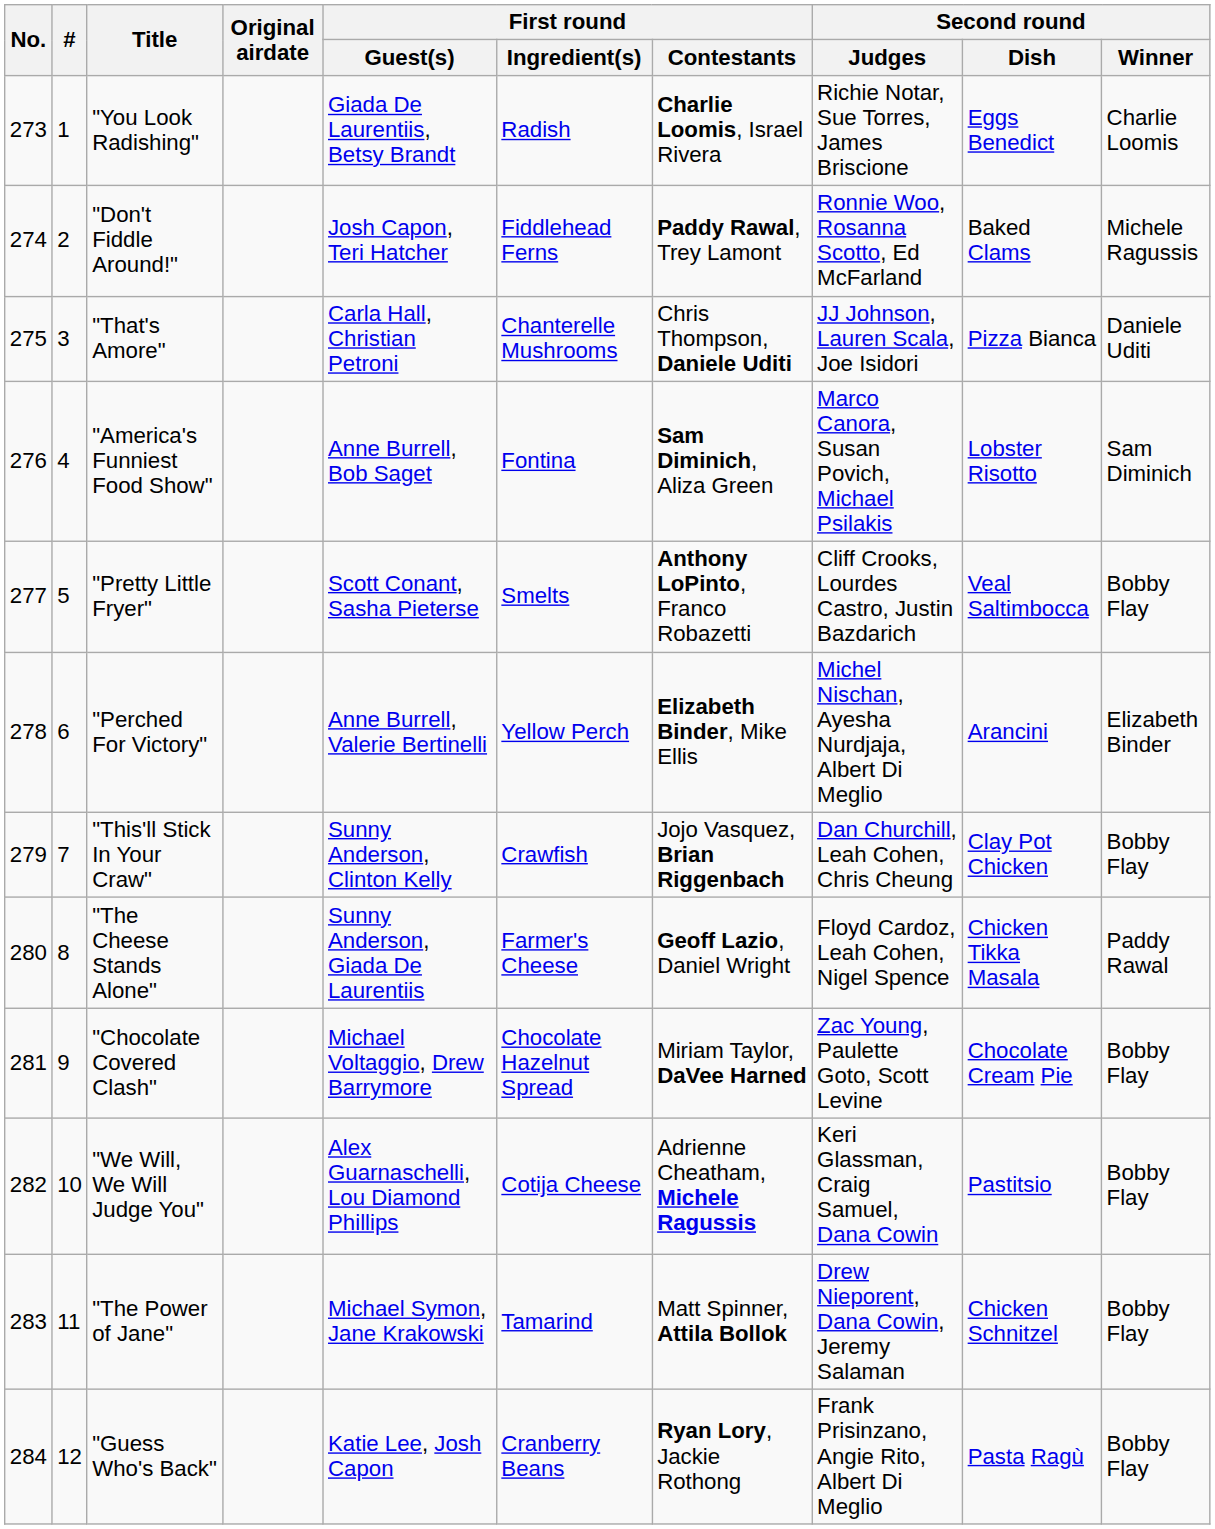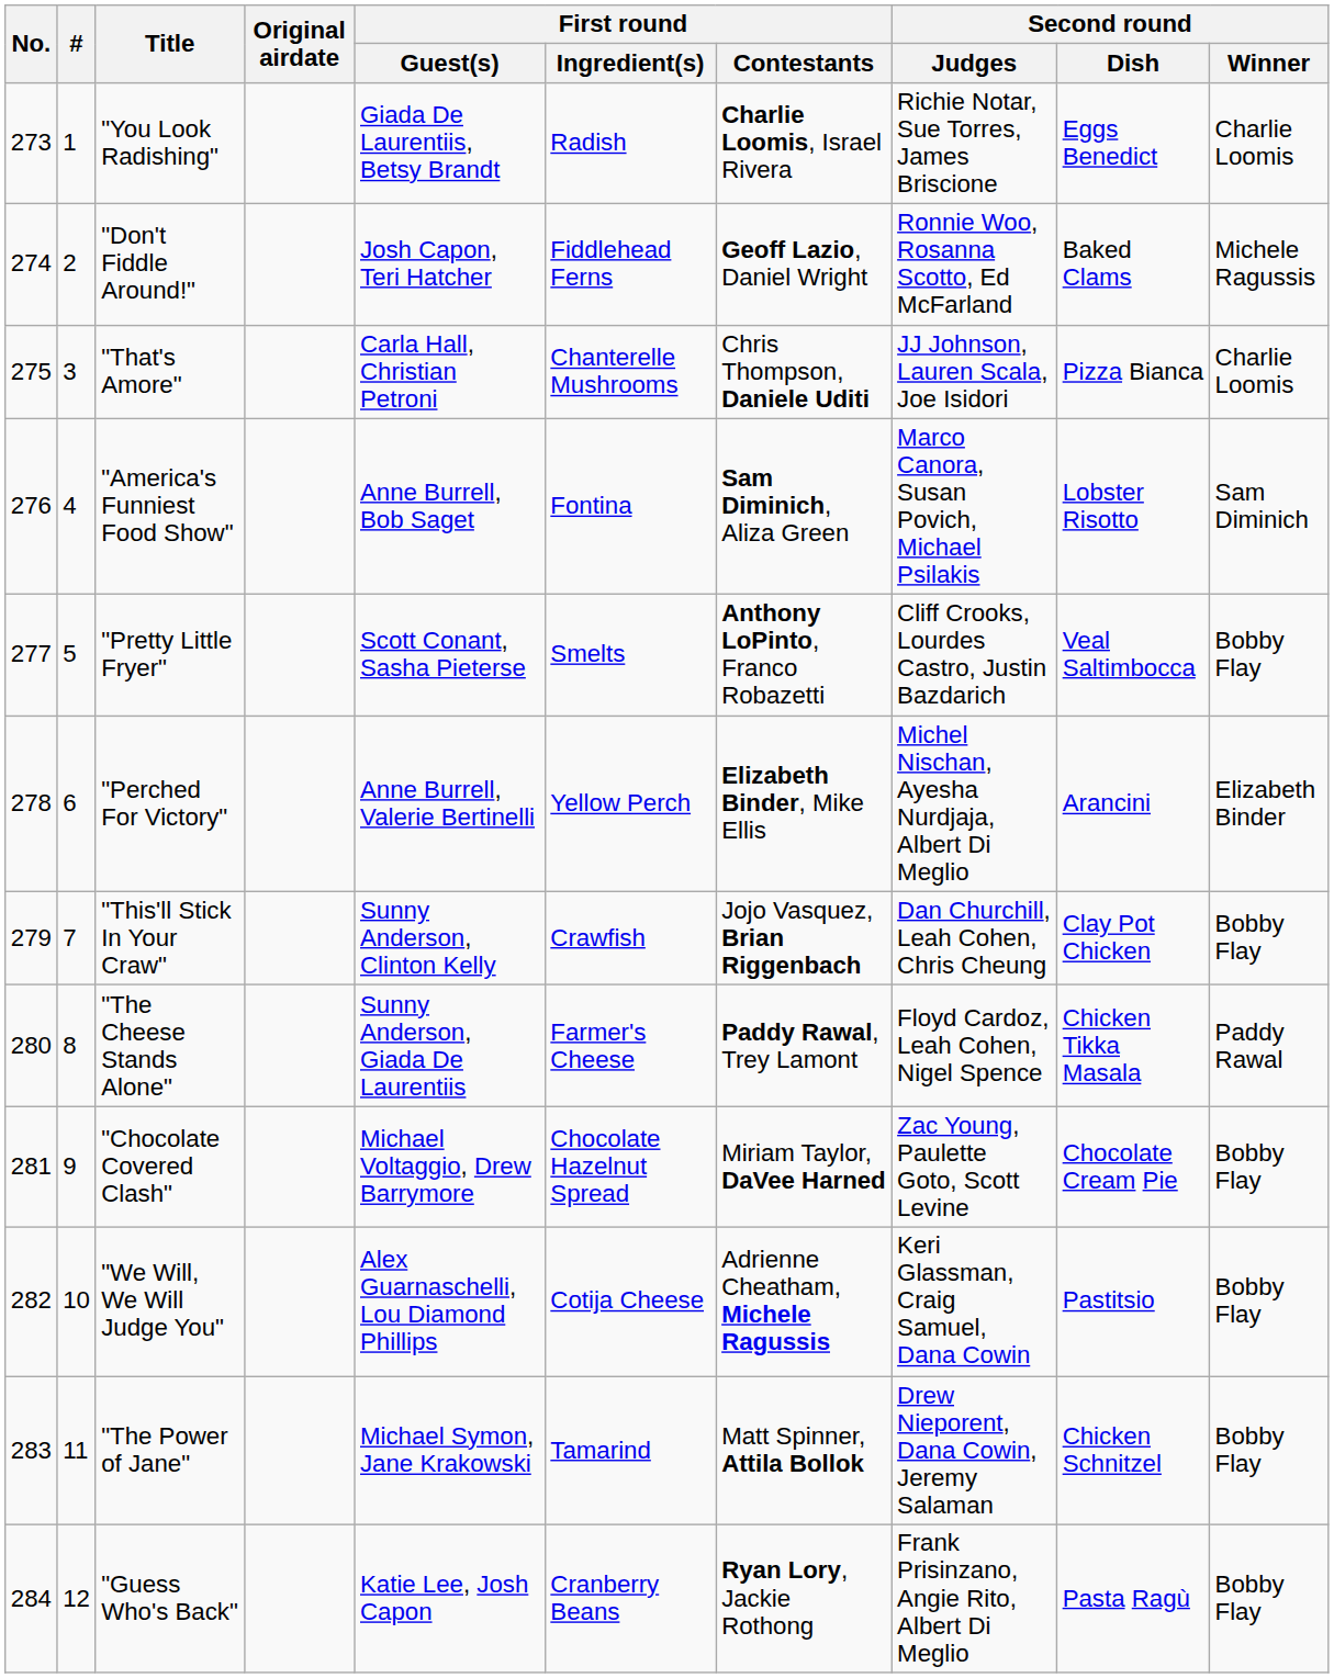"Don't Fiddle Around!" | First round / Contestants: Paddy Rawal, Trey Lamont -> Geoff Lazio, Daniel Wright
"That's Amore" | Second round / Winner: Daniele Uditi -> Charlie Loomis
"The Cheese Stands Alone" | First round / Contestants: Geoff Lazio, Daniel Wright -> Paddy Rawal, Trey Lamont
